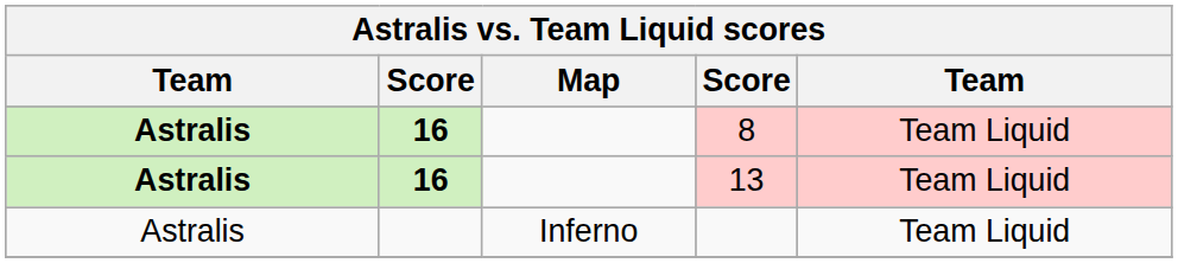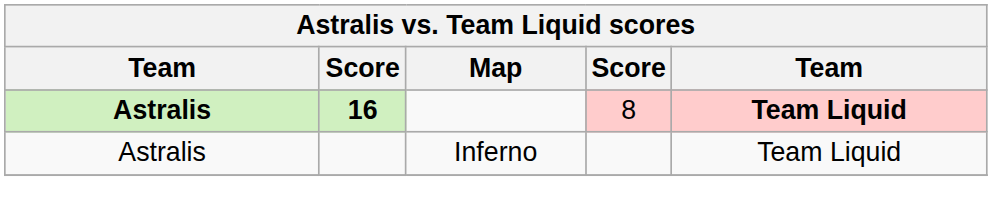8 | column 5: normal -> bold
- row: Astralis | 16 | 13 | Team Liquid
